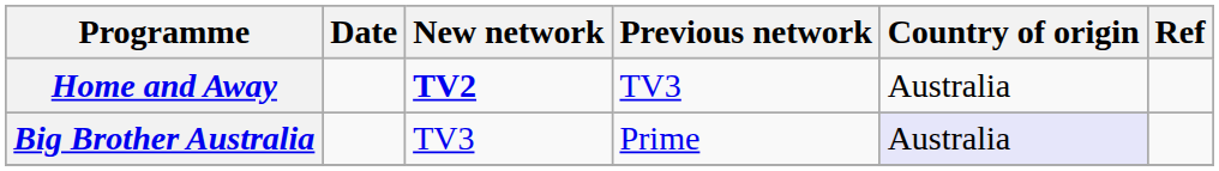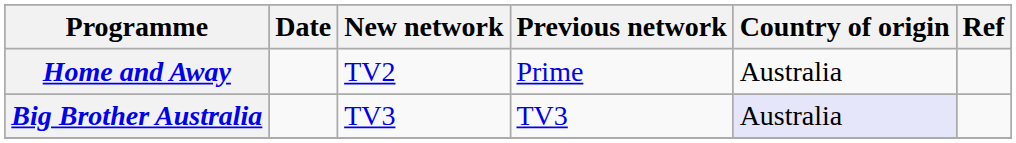Home and Away | New network: bold -> normal
Home and Away | Previous network: TV3 -> Prime
Big Brother Australia | Previous network: Prime -> TV3
